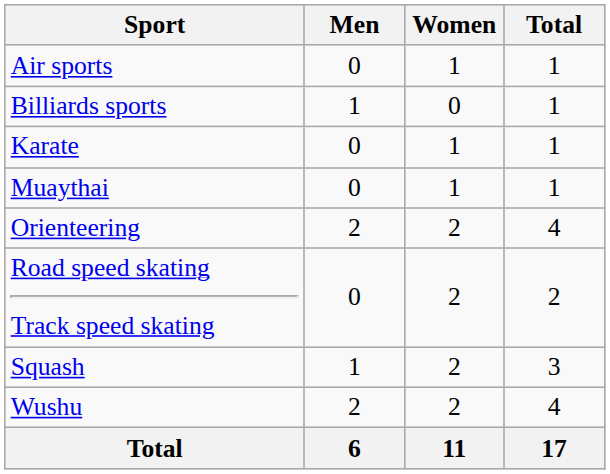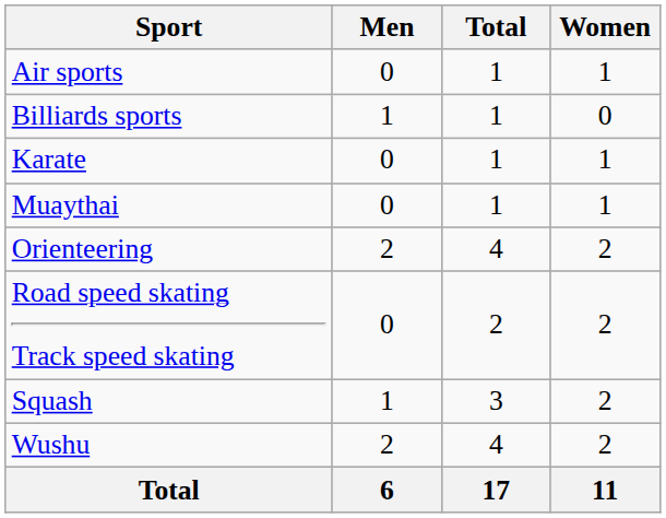columns swapped: Women <-> Total
